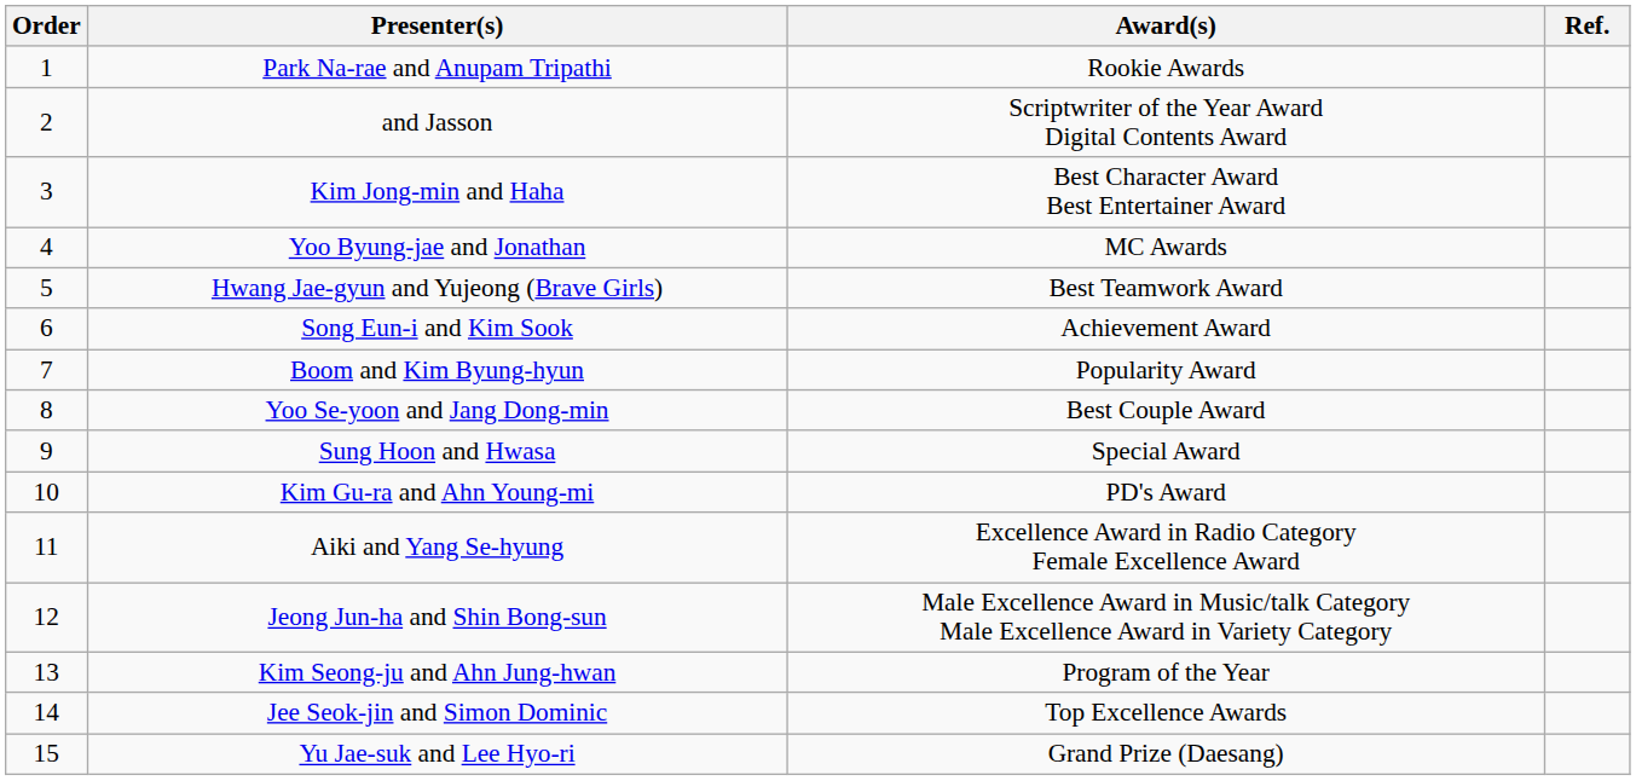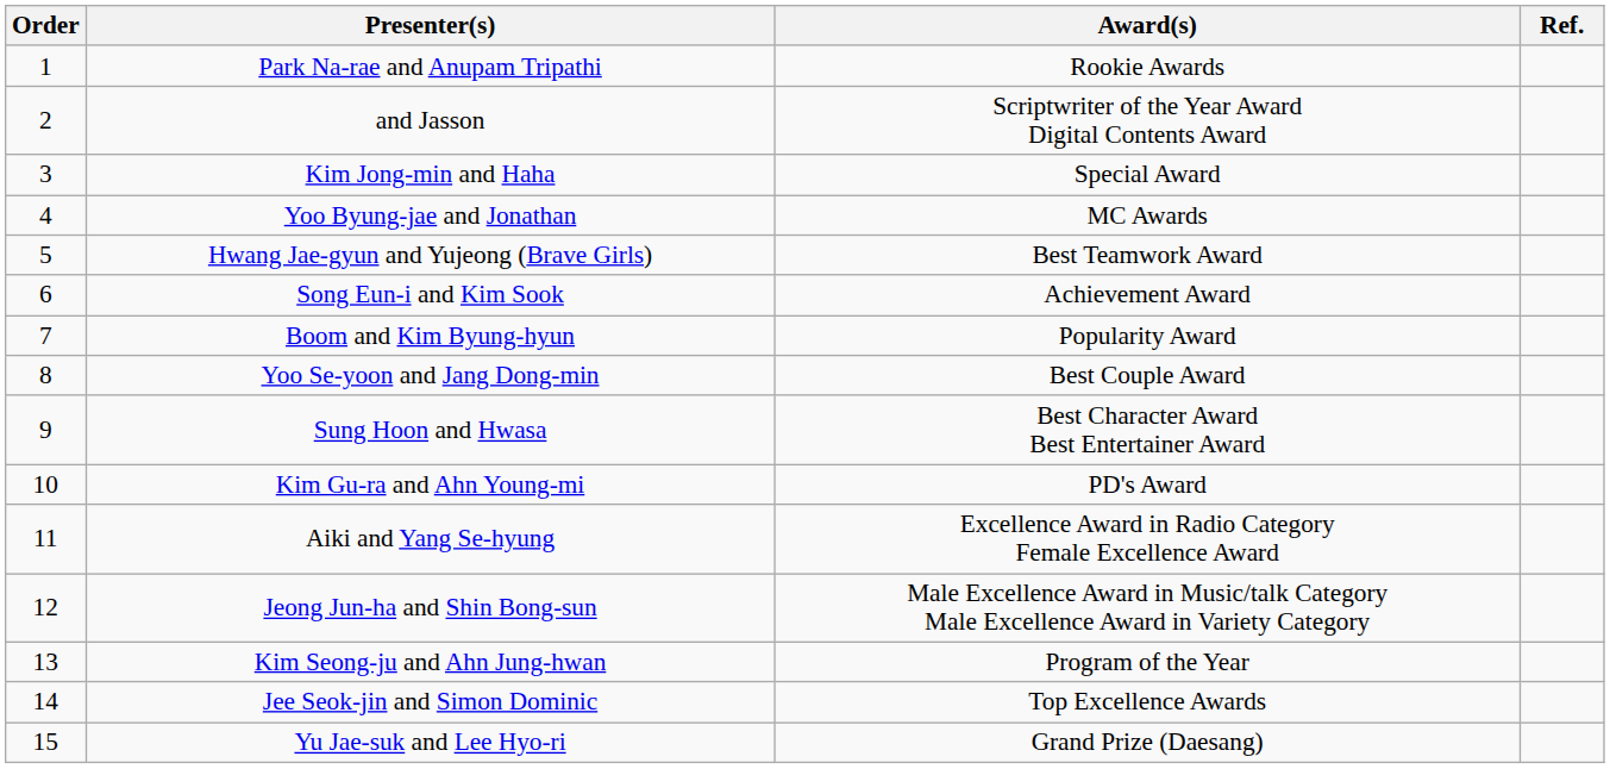Kim Jong-min and Haha | Award(s): Best Character Award Best Entertainer Award -> Special Award
Sung Hoon and Hwasa | Award(s): Special Award -> Best Character Award Best Entertainer Award
